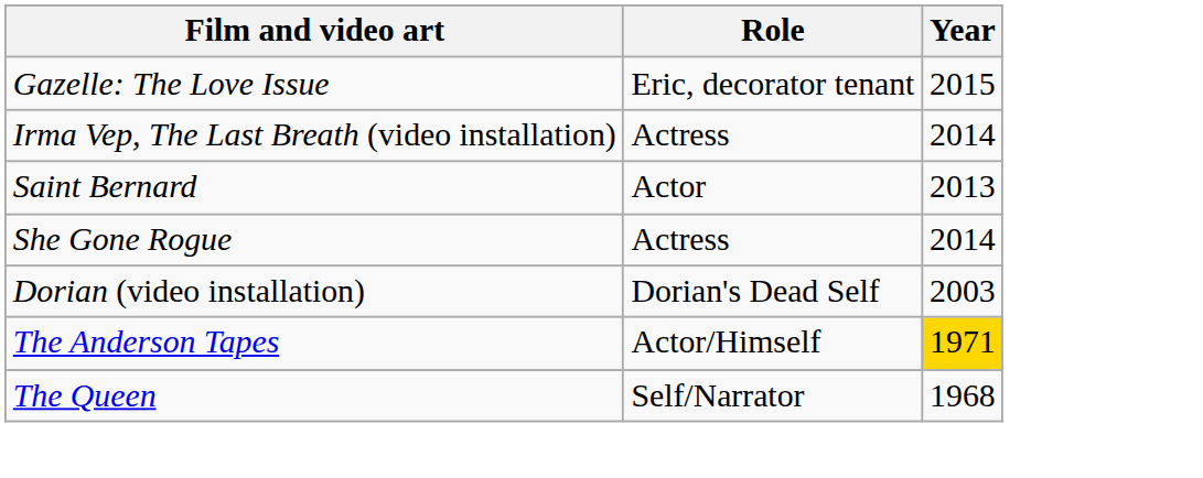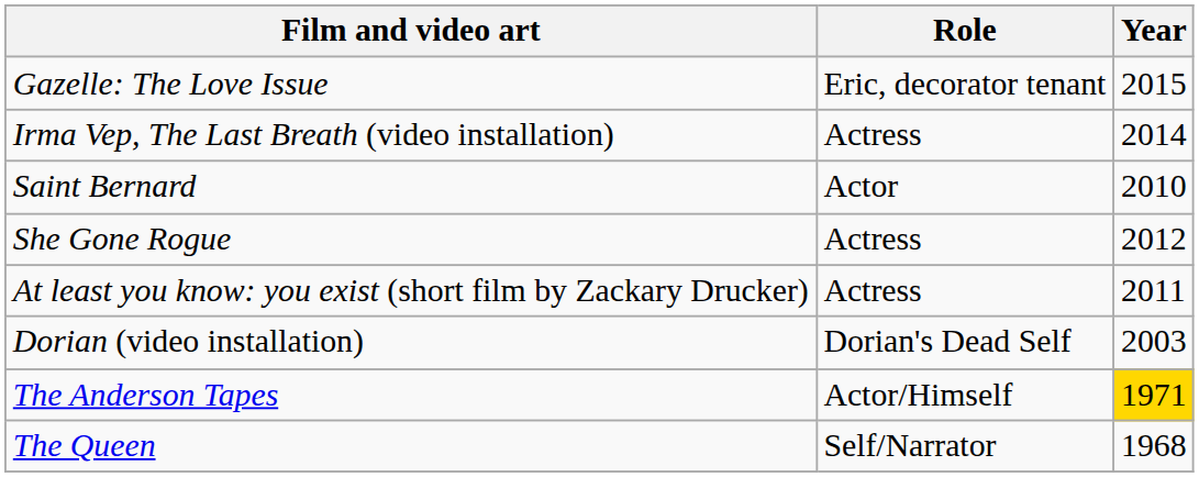Saint Bernard | Year: 2013 -> 2010
She Gone Rogue | Year: 2014 -> 2012
+ row: At least you know: you exist (short film by Zackary Drucker) | Actress | 2011
